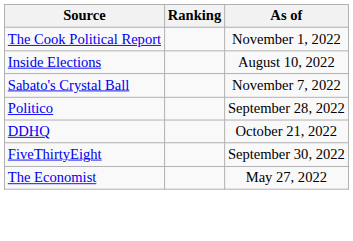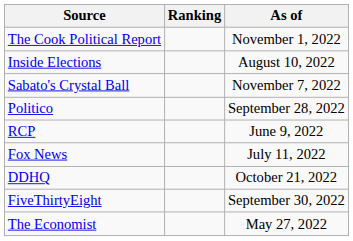+ row: RCP | June 9, 2022
+ row: Fox News | July 11, 2022
